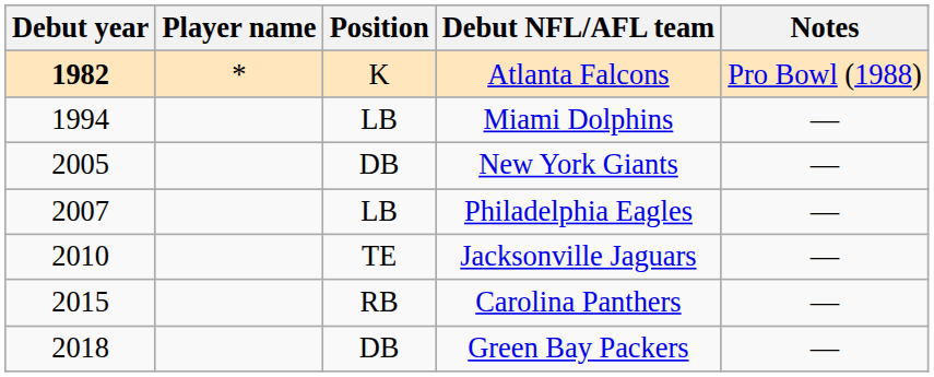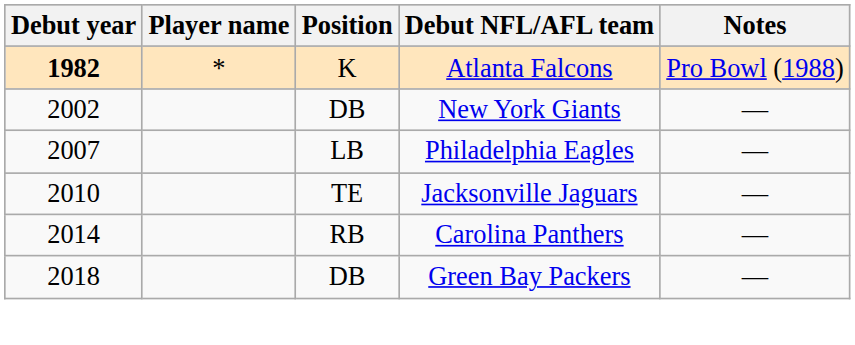- row: 1994 | LB | Miami Dolphins | —
New York Giants | Debut year: 2005 -> 2002
Carolina Panthers | Debut year: 2015 -> 2014
